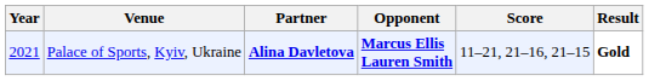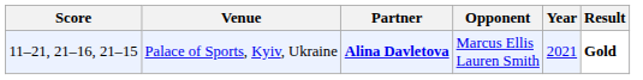columns swapped: Year <-> Score
Palace of Sports, Kyiv, Ukraine | Opponent: bold -> normal
